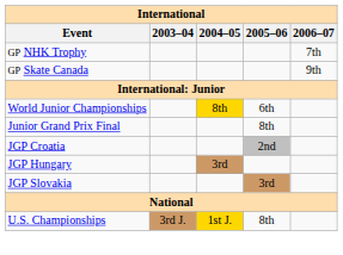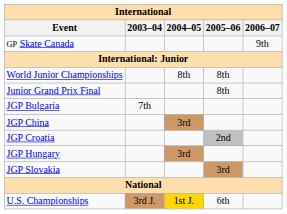- row: GP NHK Trophy | 7th
World Junior Championships | 2004–05: gold background -> no background
World Junior Championships | 2005–06: 6th -> 8th
+ row: JGP Bulgaria | 7th
+ row: JGP China | 3rd
U.S. Championships | 2005–06: 8th -> 6th
